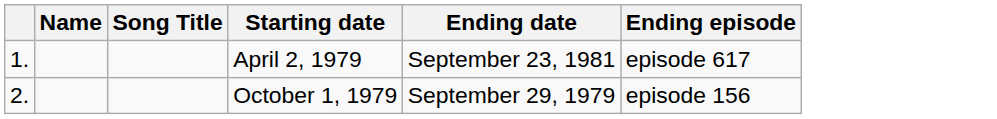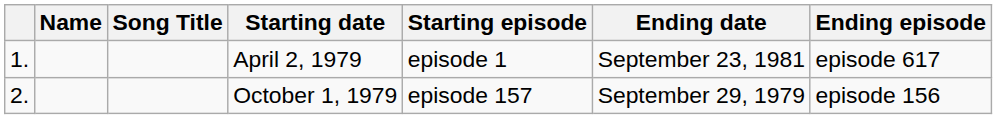+ column: Starting episode | episode 1 | episode 157
